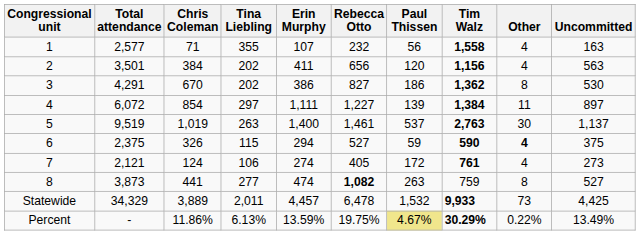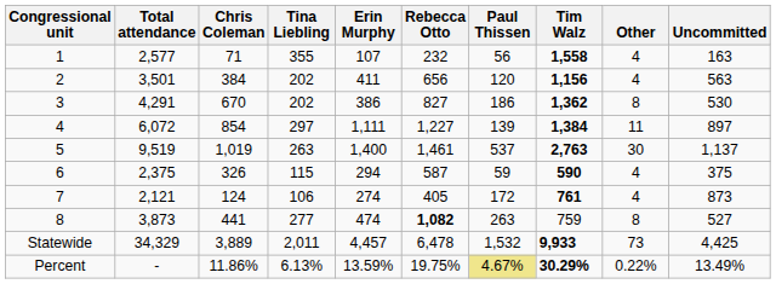6 | Rebecca Otto: 527 -> 587
6 | Other: bold -> normal
7 | Uncommitted: 273 -> 873
